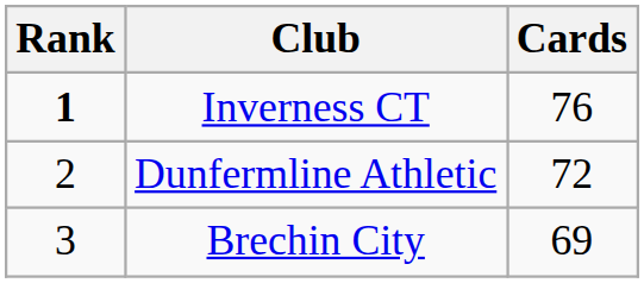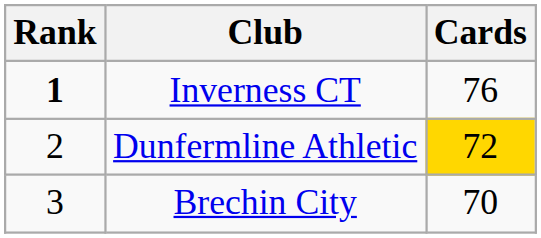Dunfermline Athletic | Cards: no background -> gold background
Brechin City | Cards: 69 -> 70
